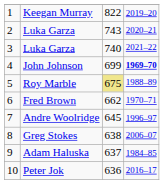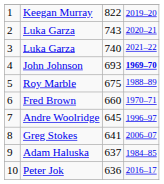John Johnson | column 3: 699 -> 693
Roy Marble | column 3: khaki background -> no background
Fred Brown | column 3: 662 -> 660
Greg Stokes | column 3: 638 -> 641
